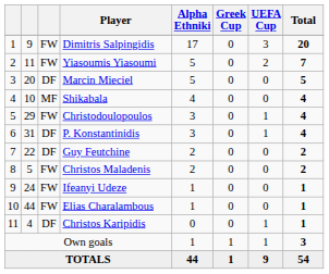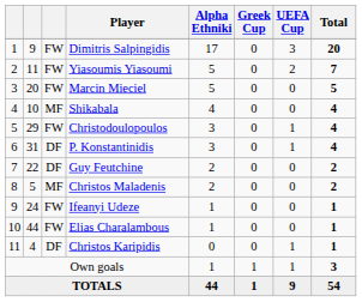Marcin Mieciel | column 3: DF -> FW
Christos Maladenis | column 3: FW -> MF
